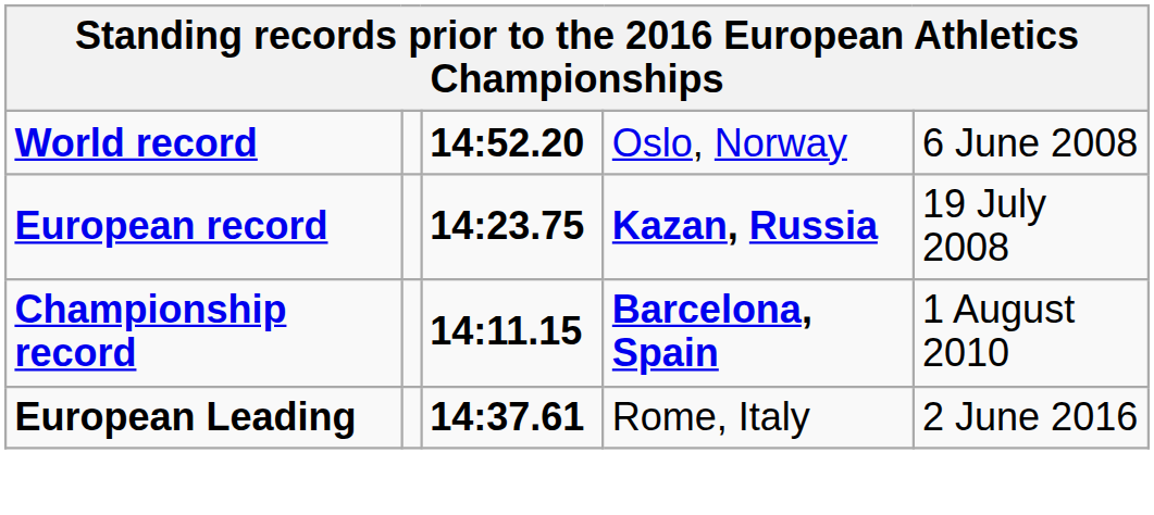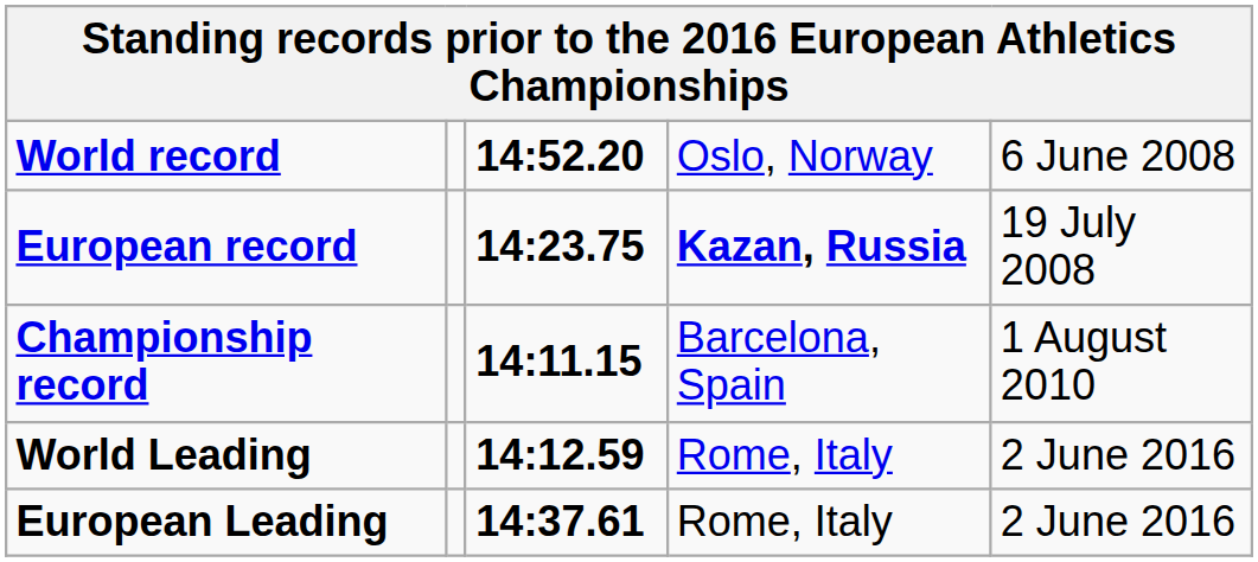Championship record | column 4: bold -> normal
+ row: World Leading | 14:12.59 | Rome, Italy | 2 June 2016
